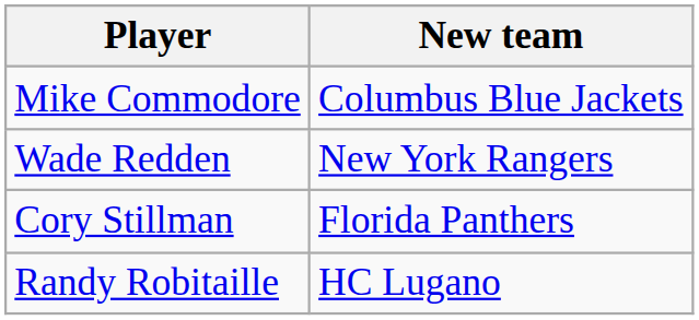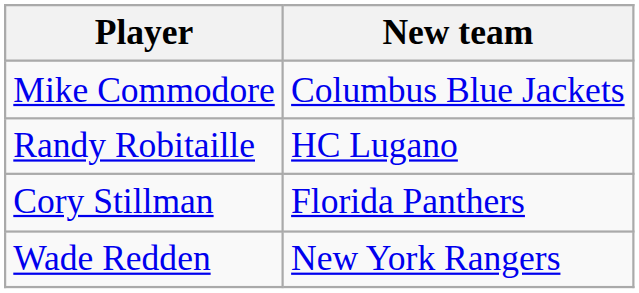rows swapped: Wade Redden <-> Randy Robitaille
